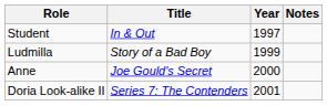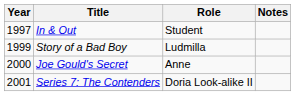columns swapped: Year <-> Role
